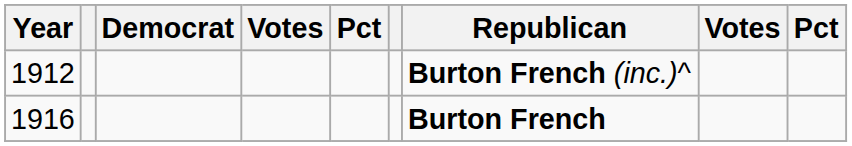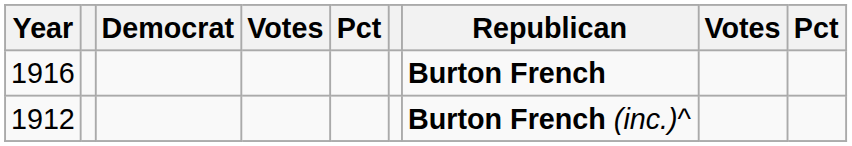rows swapped: 1912 <-> 1916
